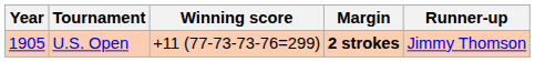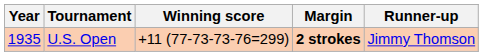U.S. Open | Year: 1905 -> 1935
